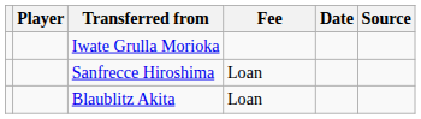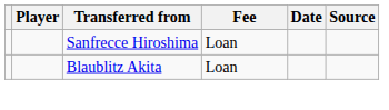- row: Iwate Grulla Morioka
